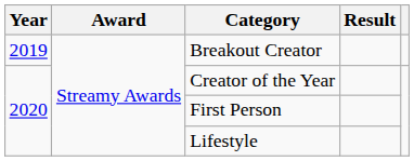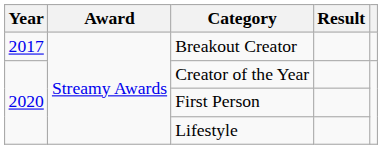Breakout Creator | Year: 2019 -> 2017
